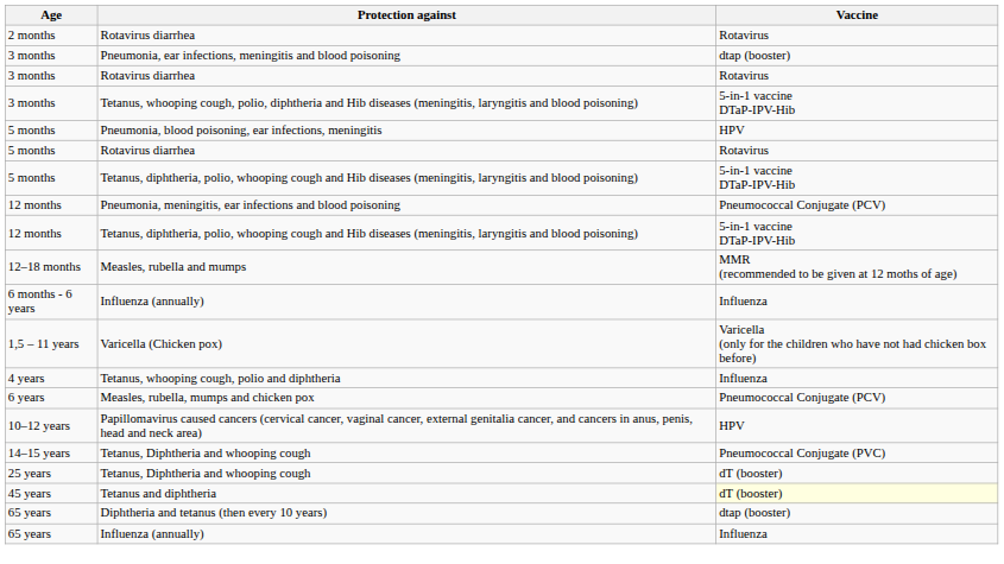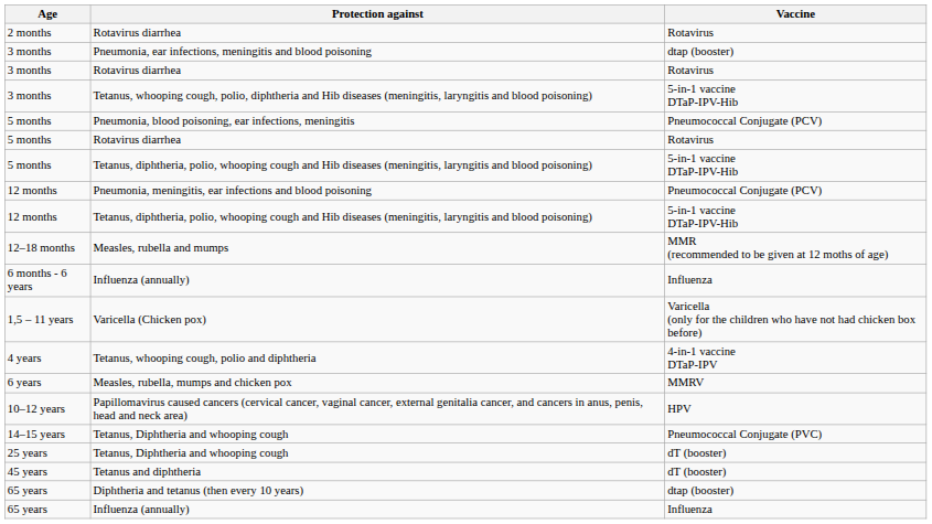Pneumonia, blood poisoning, ear infections, meningitis | Vaccine: HPV -> Pneumococcal Conjugate (PCV)
Tetanus, whooping cough, polio and diphtheria | Vaccine: Influenza -> 4-in-1 vaccine DTaP-IPV
Measles, rubella, mumps and chicken pox | Vaccine: Pneumococcal Conjugate (PCV) -> MMRV
Tetanus and diphtheria | Vaccine: lightyellow background -> no background
